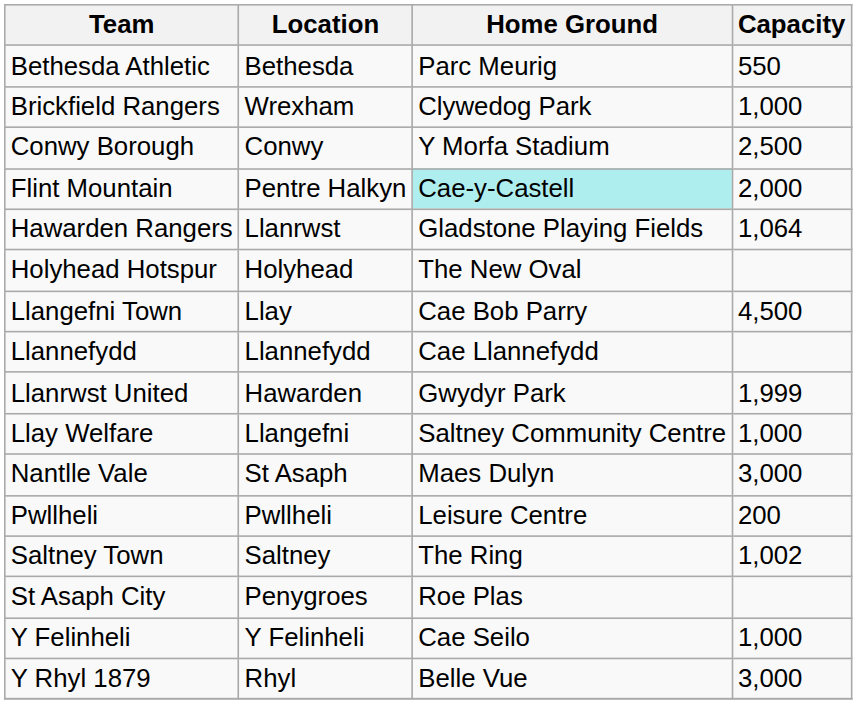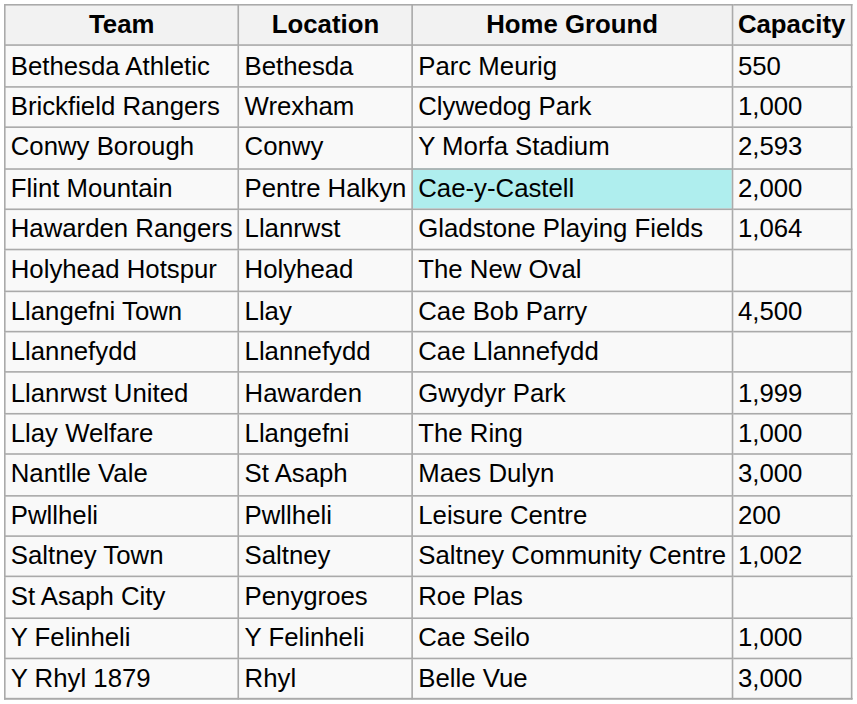Conwy Borough | Capacity: 2,500 -> 2,593
Llay Welfare | Home Ground: Saltney Community Centre -> The Ring
Saltney Town | Home Ground: The Ring -> Saltney Community Centre
